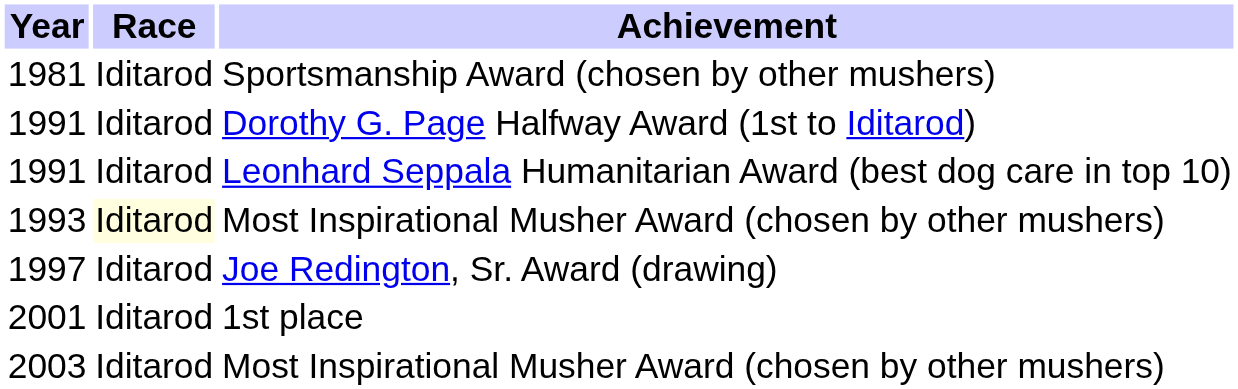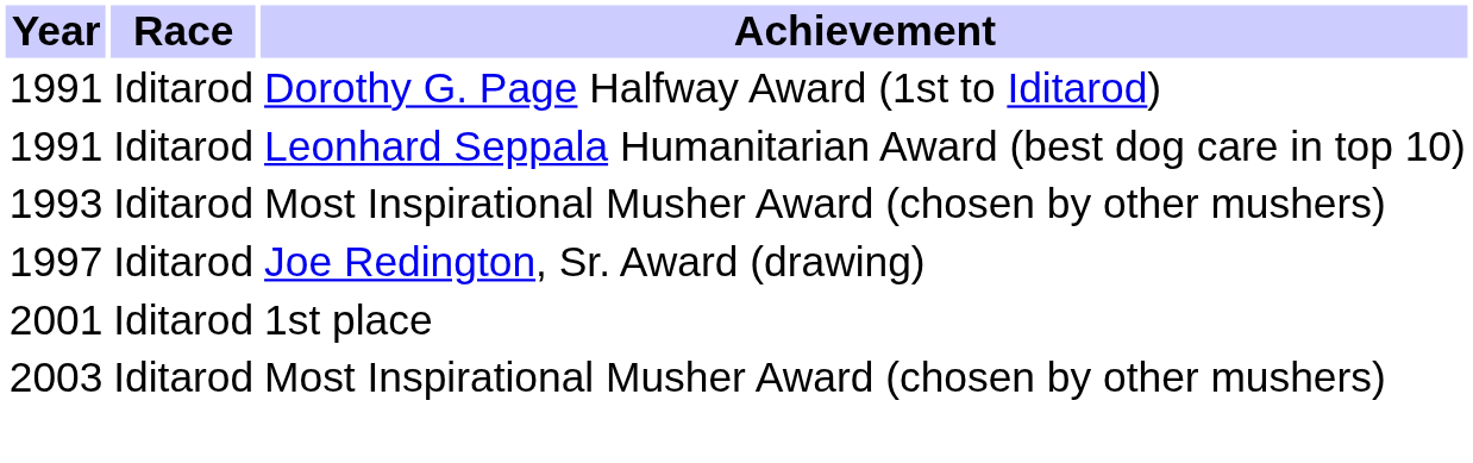- row: 1981 | Iditarod | Sportsmanship Award (chosen by other mushers)
1993 | Race: lightyellow background -> no background
